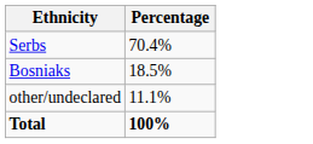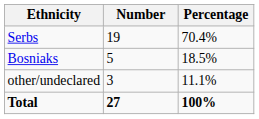+ column: Number | 19 | 5 | 3 | 27
